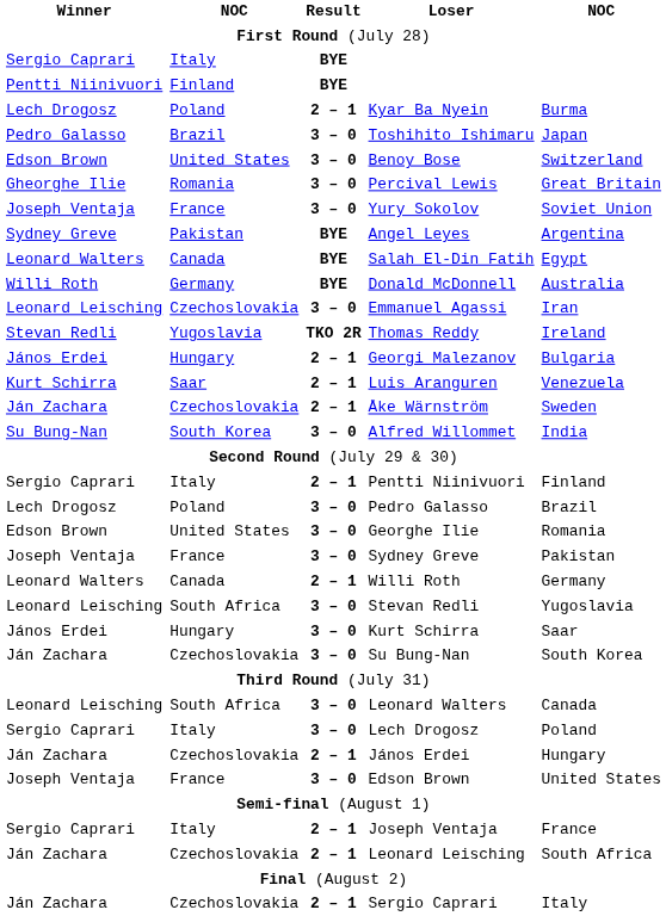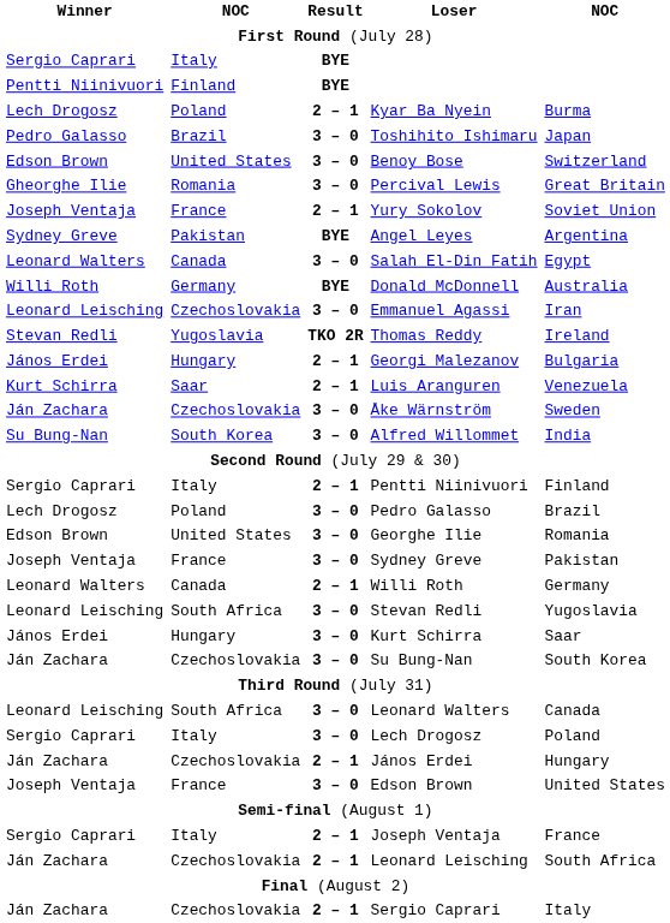Yury Sokolov | Result: 3 – 0 -> 2 – 1
Salah El-Din Fatih | Result: BYE -> 3 – 0
Åke Wärnström | Result: 2 – 1 -> 3 – 0
